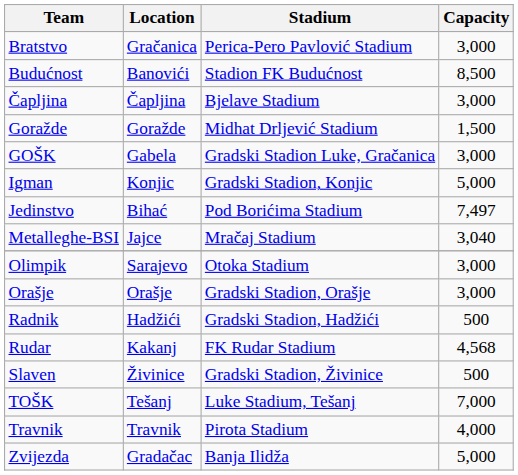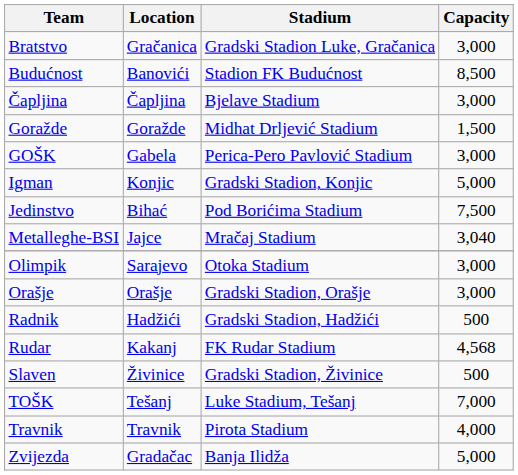Bratstvo | Stadium: Perica-Pero Pavlović Stadium -> Gradski Stadion Luke, Gračanica
GOŠK | Stadium: Gradski Stadion Luke, Gračanica -> Perica-Pero Pavlović Stadium
Jedinstvo | Capacity: 7,497 -> 7,500
